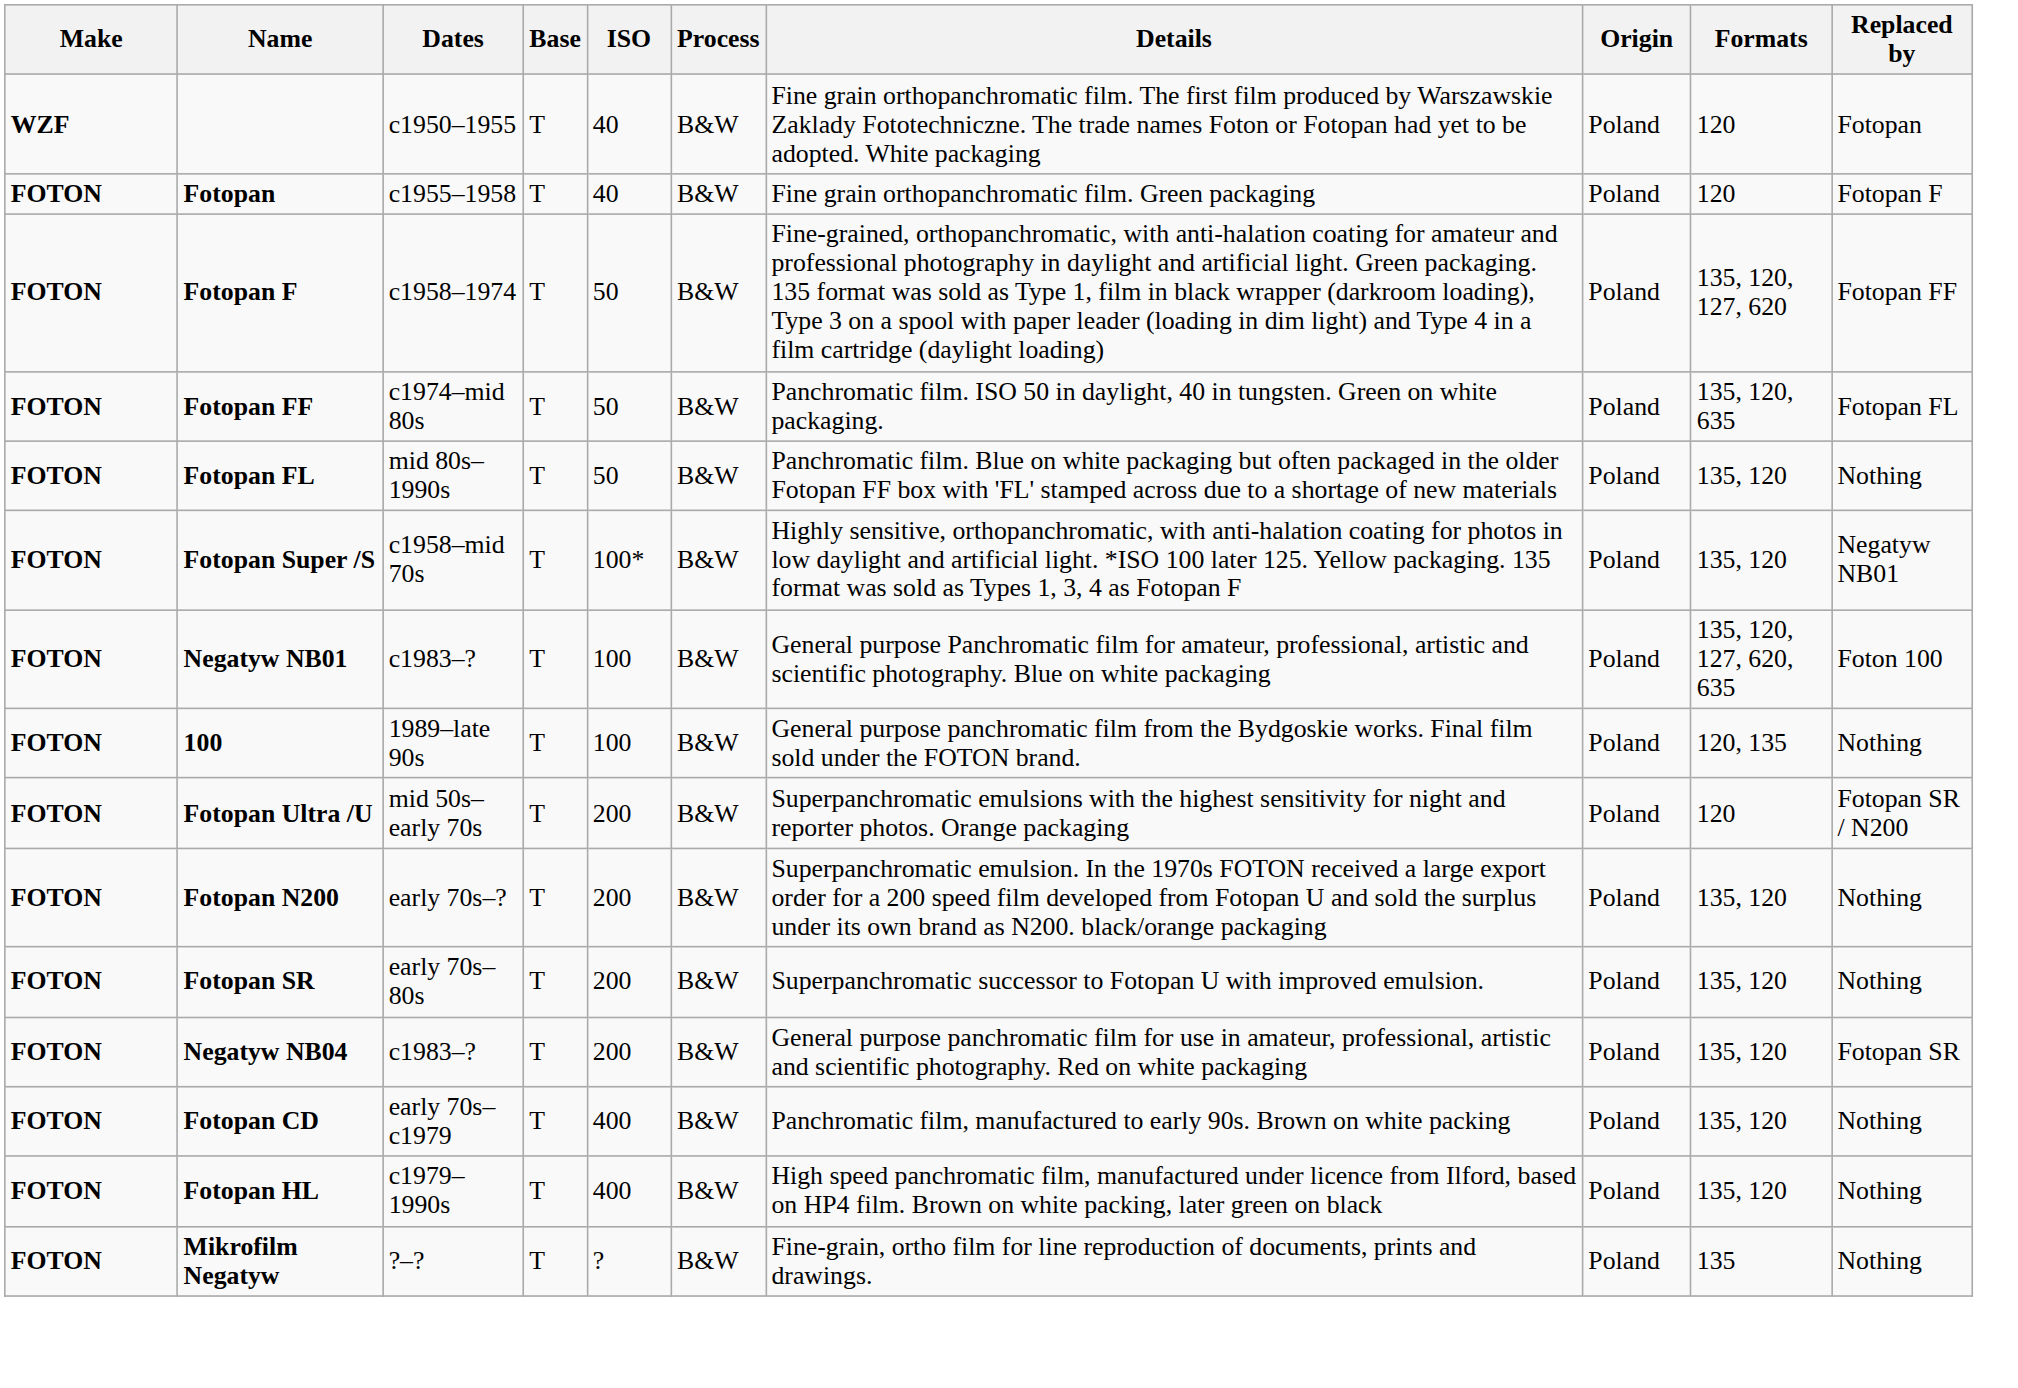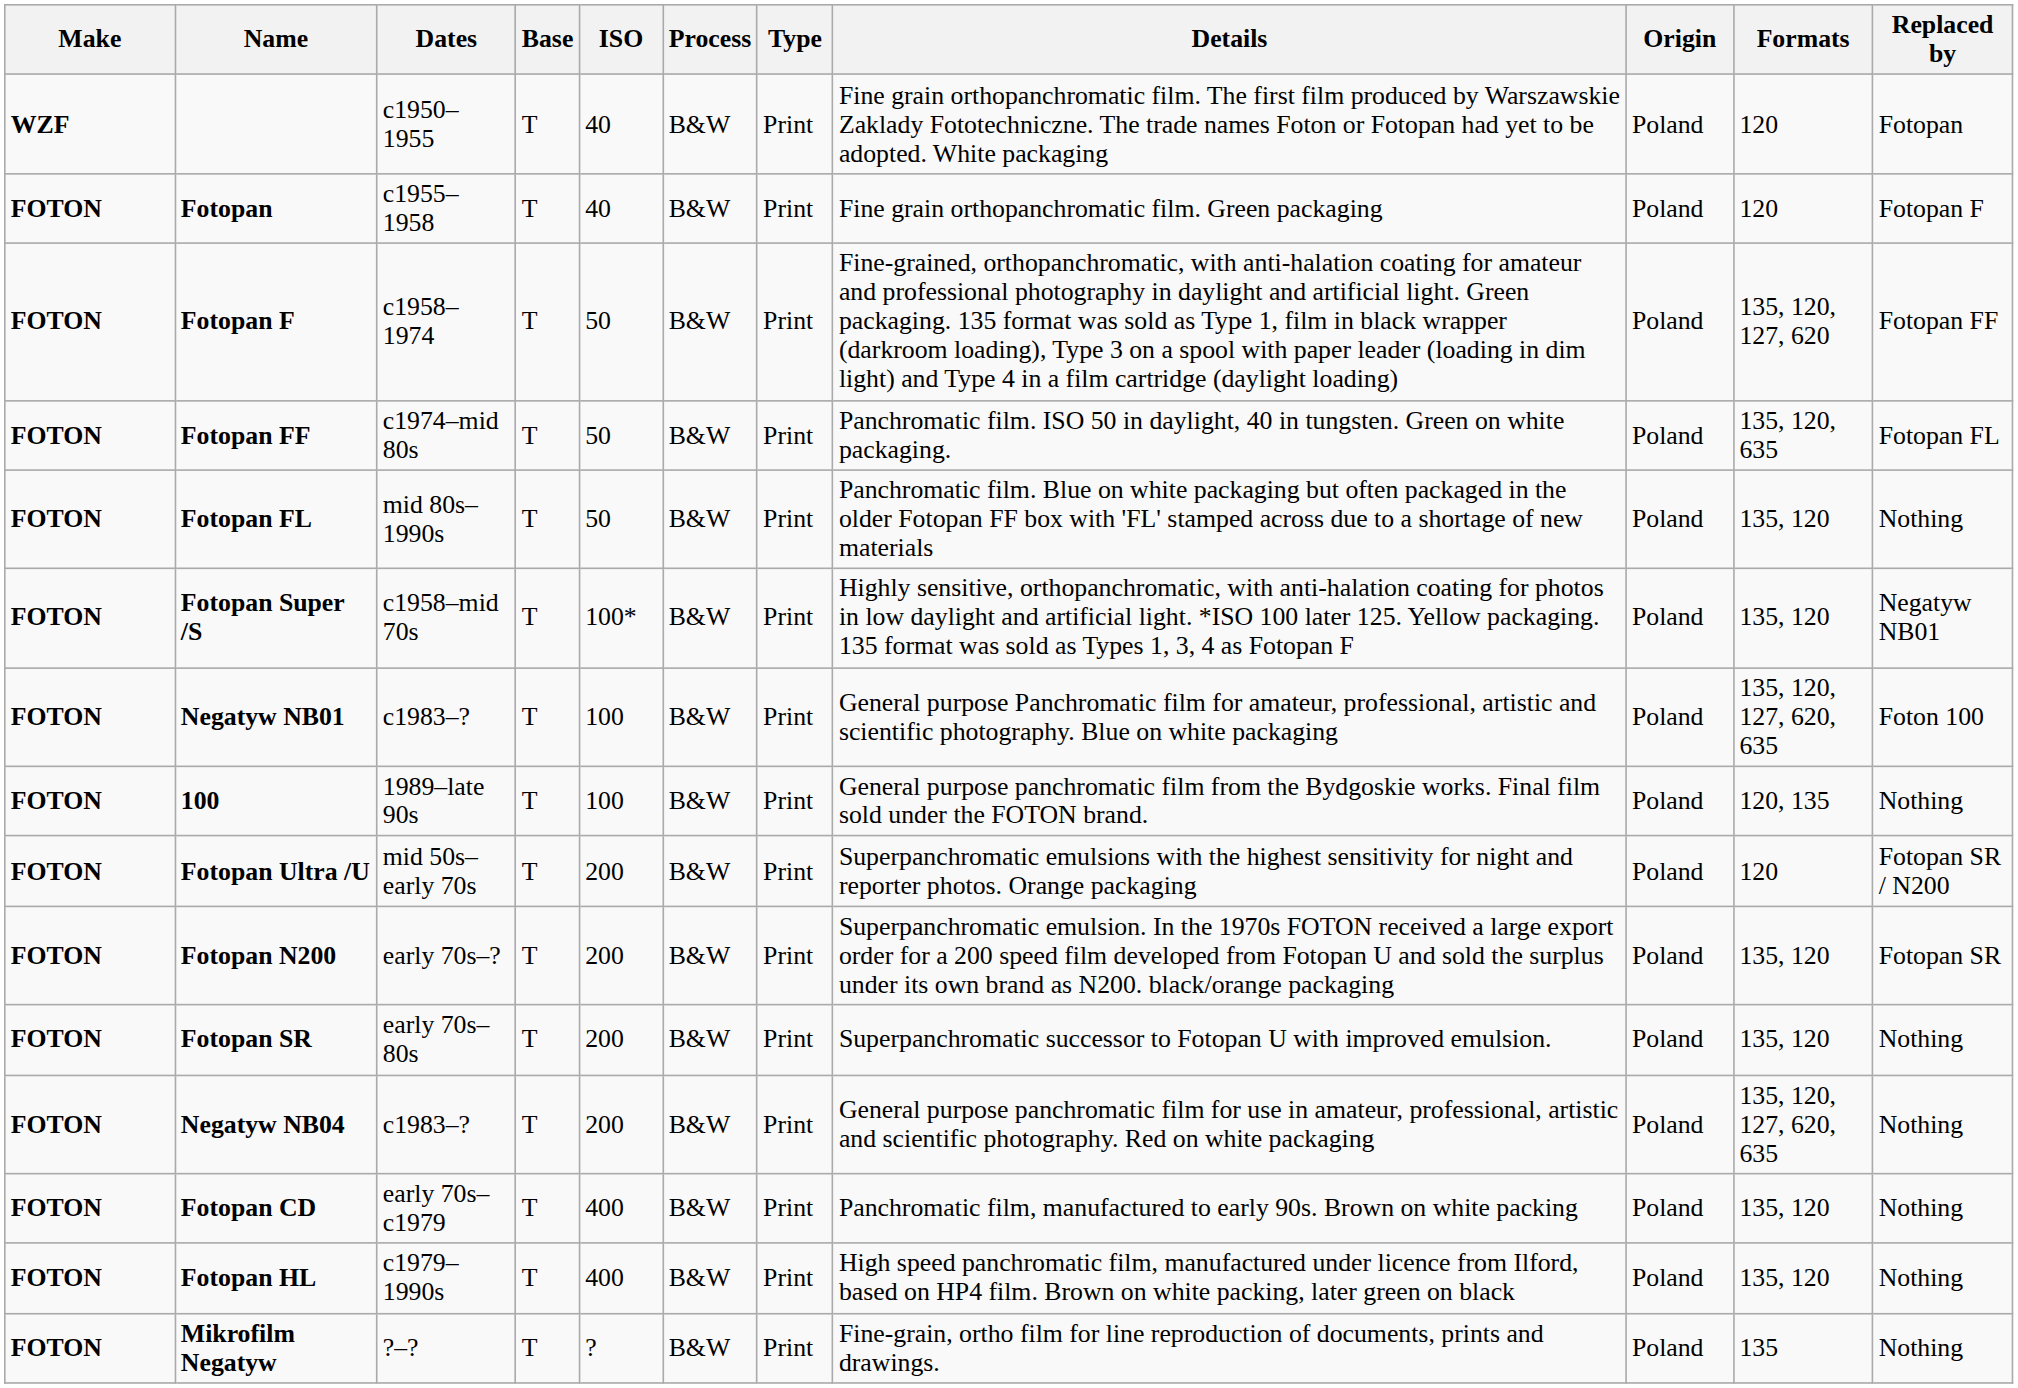+ column: Type | Print | Print | Print | Print | Print | Print | Print | Print | Print | Print | Print | Print | Print | Print | Print
Fotopan N200 | Replaced by: Nothing -> Fotopan SR
Negatyw NB04 | Formats: 135, 120 -> 135, 120, 127, 620, 635
Negatyw NB04 | Replaced by: Fotopan SR -> Nothing
